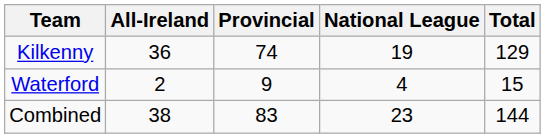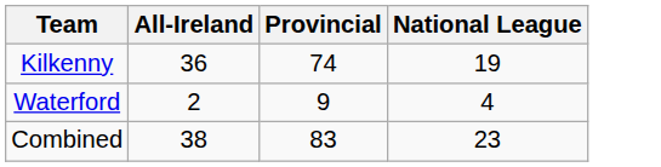- column: Total | 129 | 15 | 144
